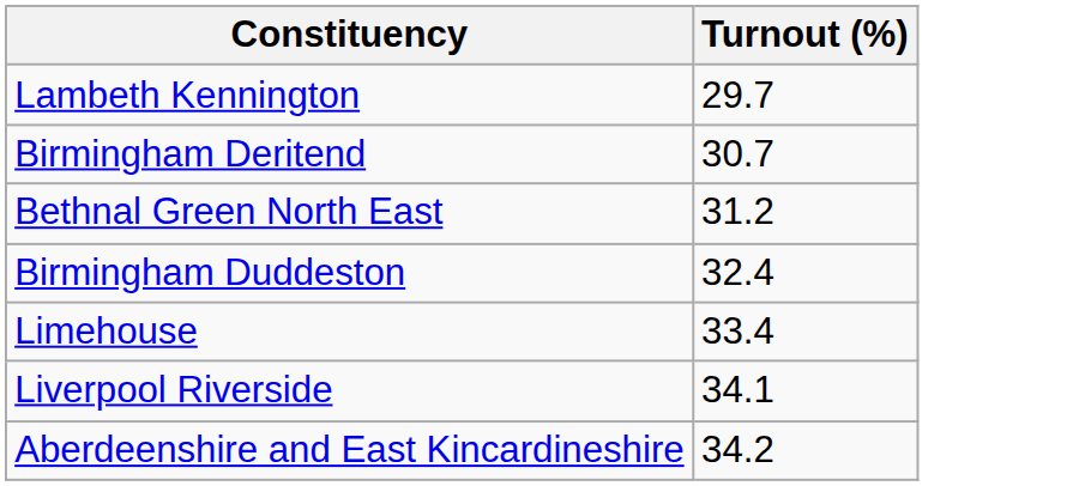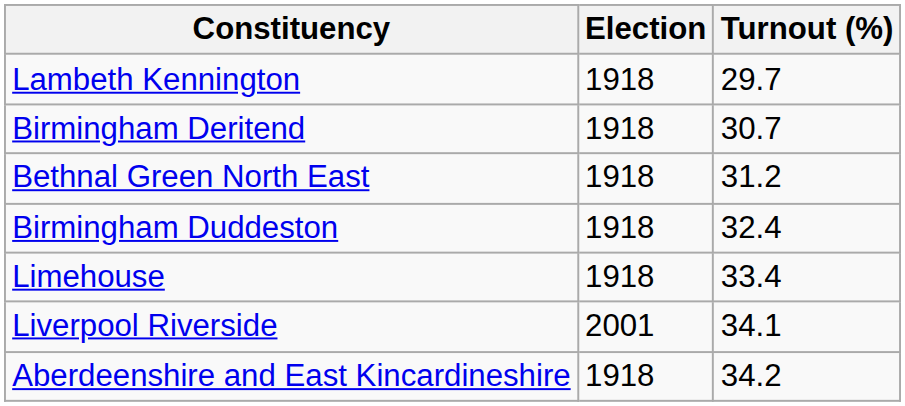+ column: Election | 1918 | 1918 | 1918 | 1918 | 1918 | 2001 | 1918
